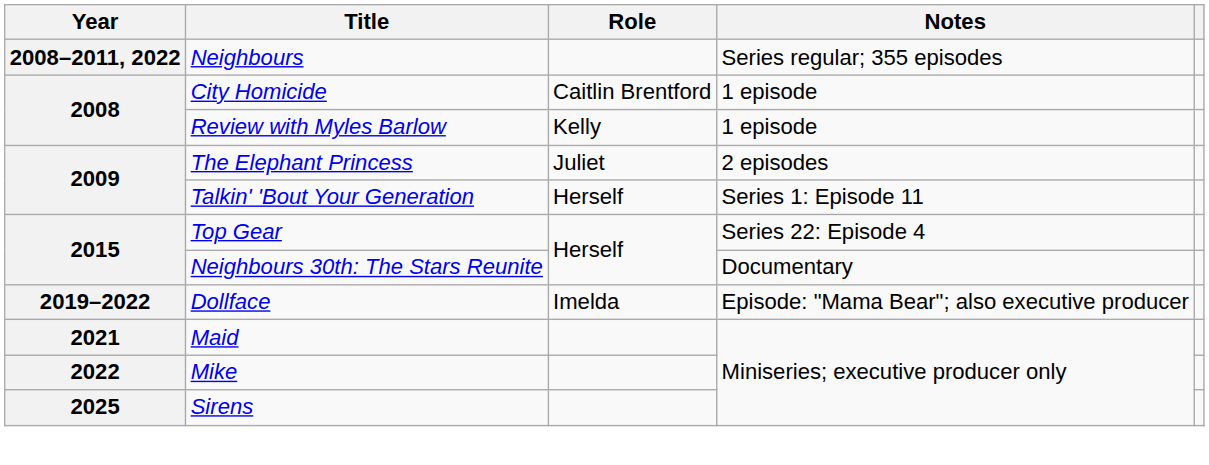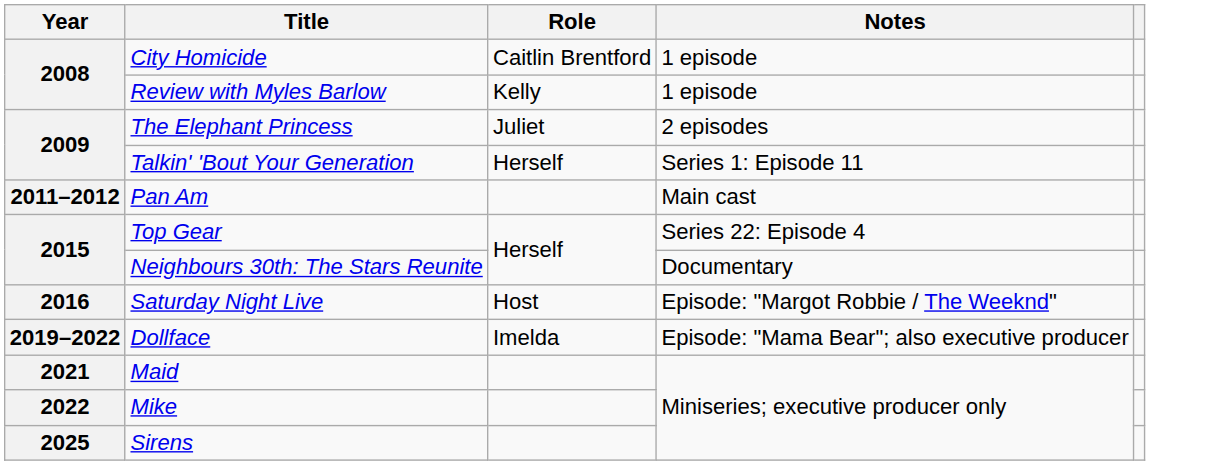- row: 2008–2011, 2022 | Neighbours | Series regular; 355 episodes
+ row: 2011–2012 | Pan Am | Main cast
+ row: 2016 | Saturday Night Live | Host | Episode: "Margot Robbie / The Weeknd"
